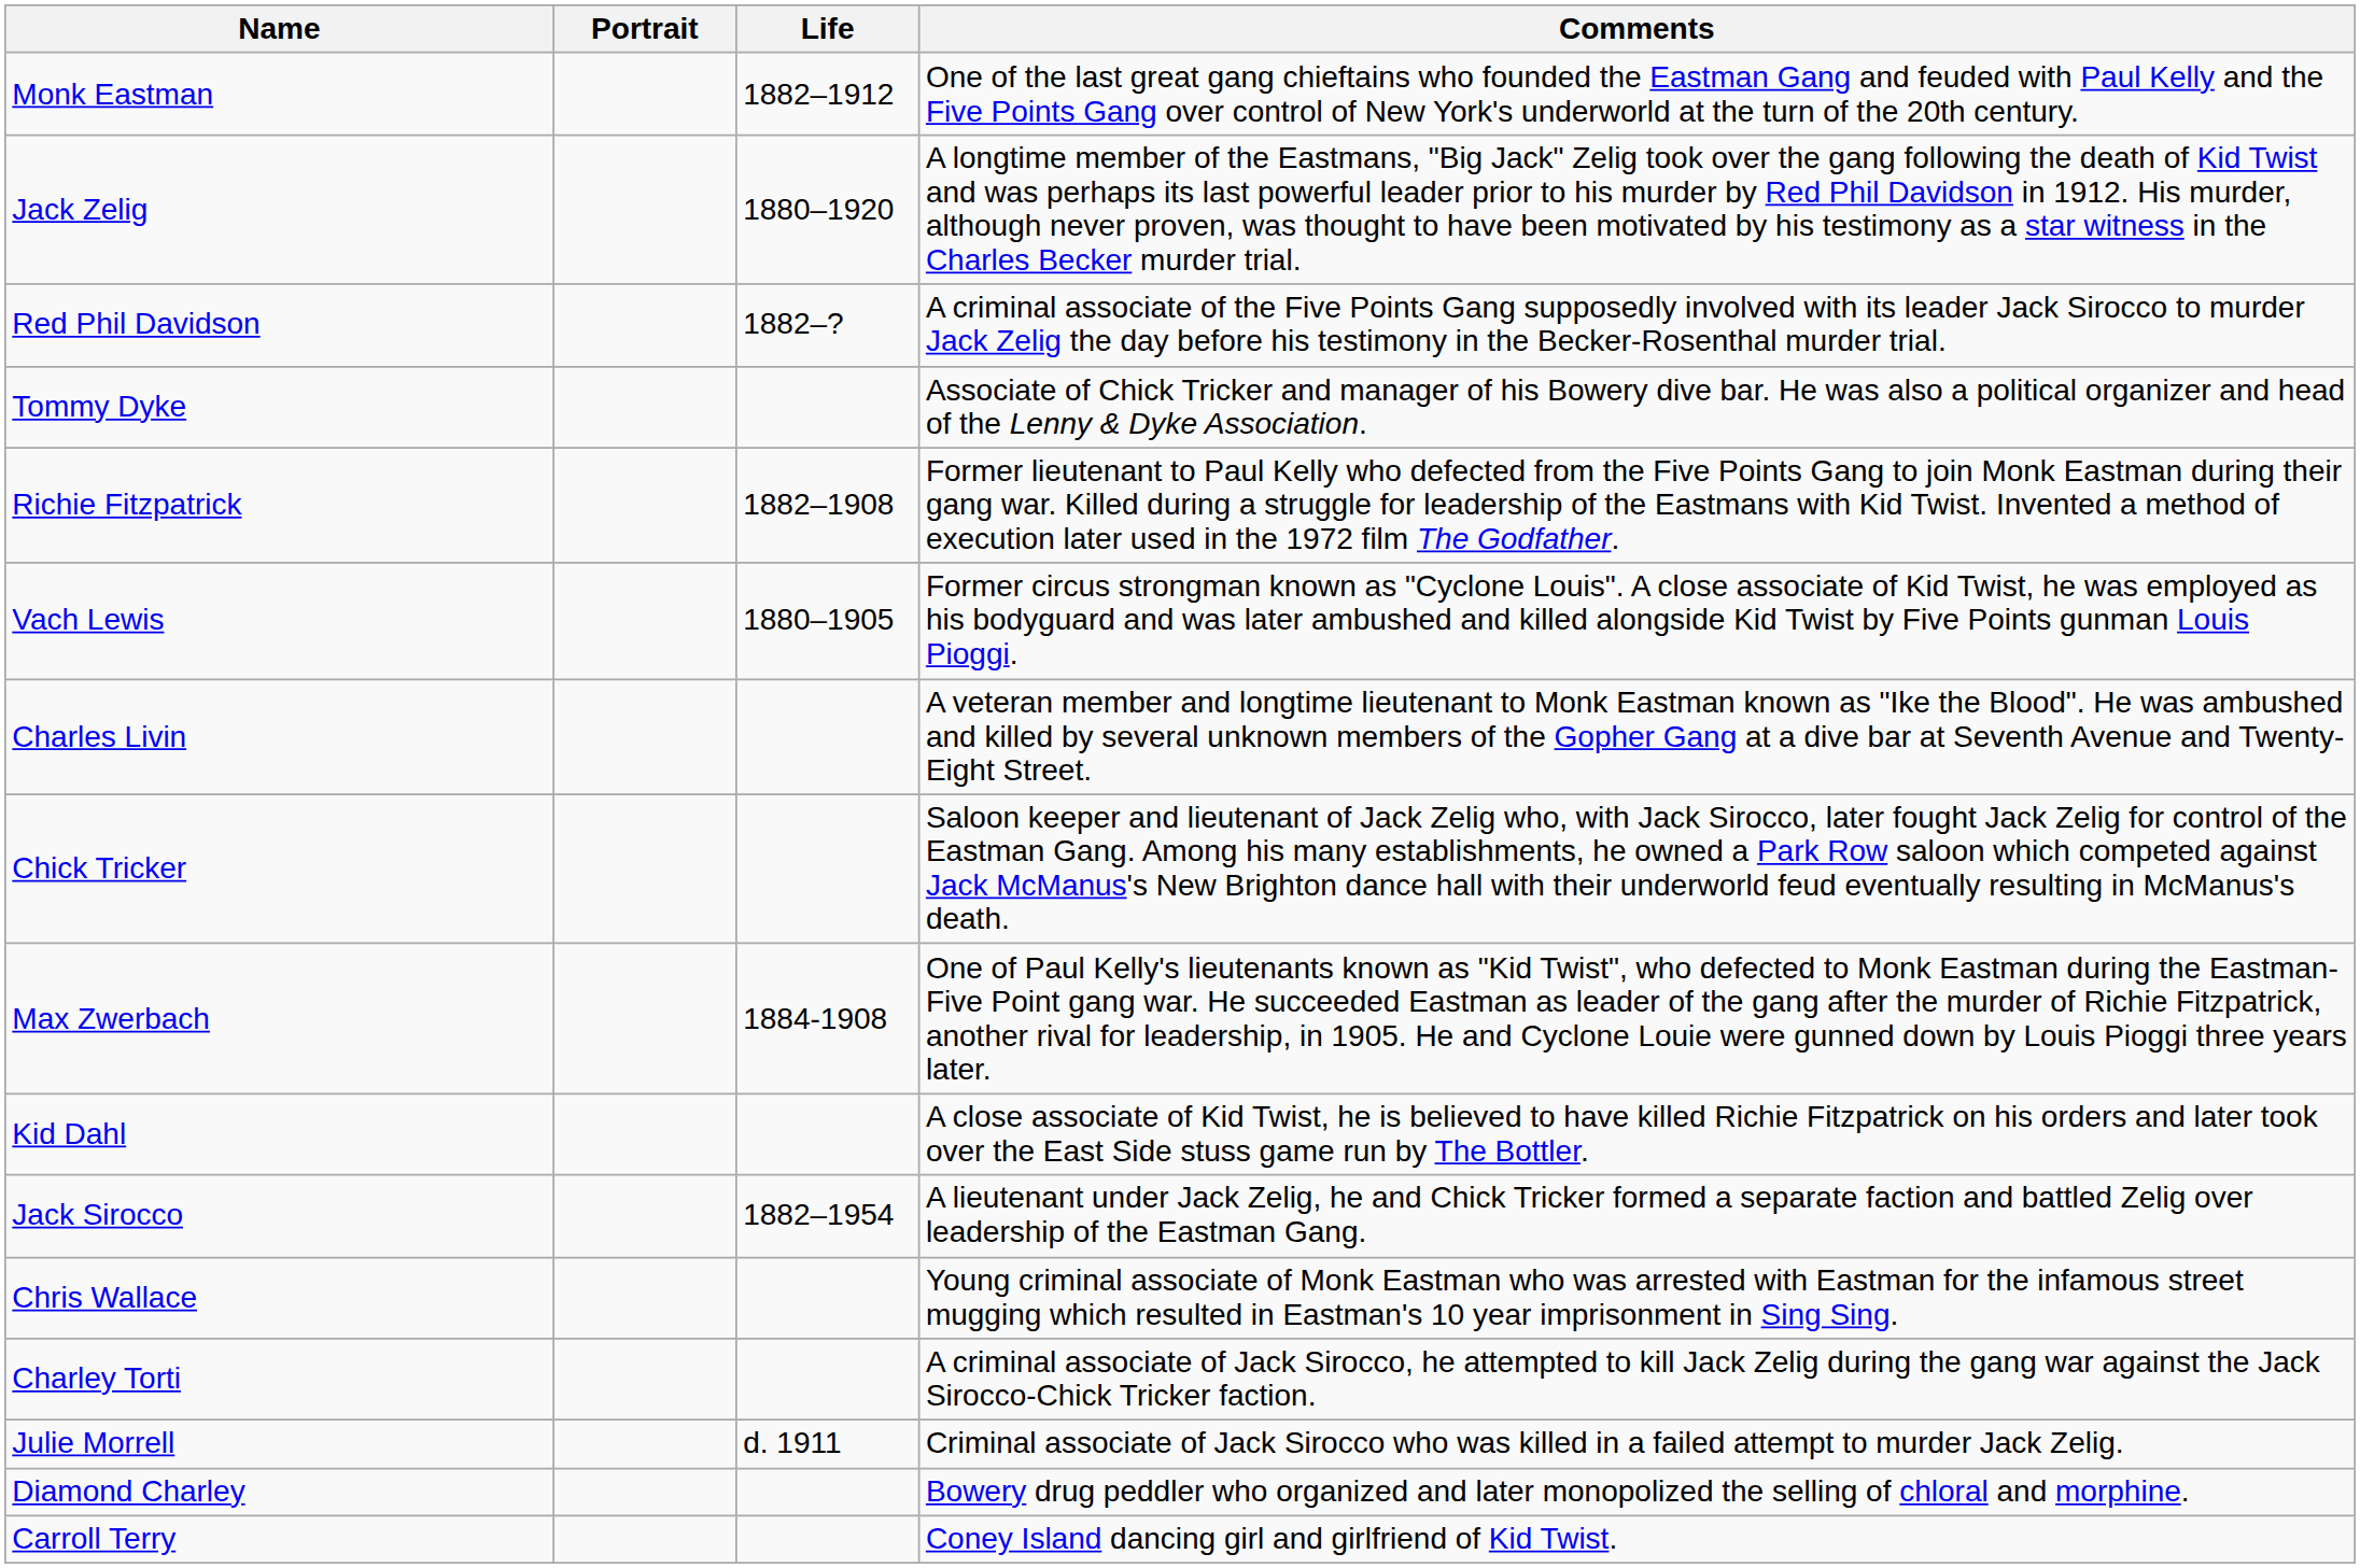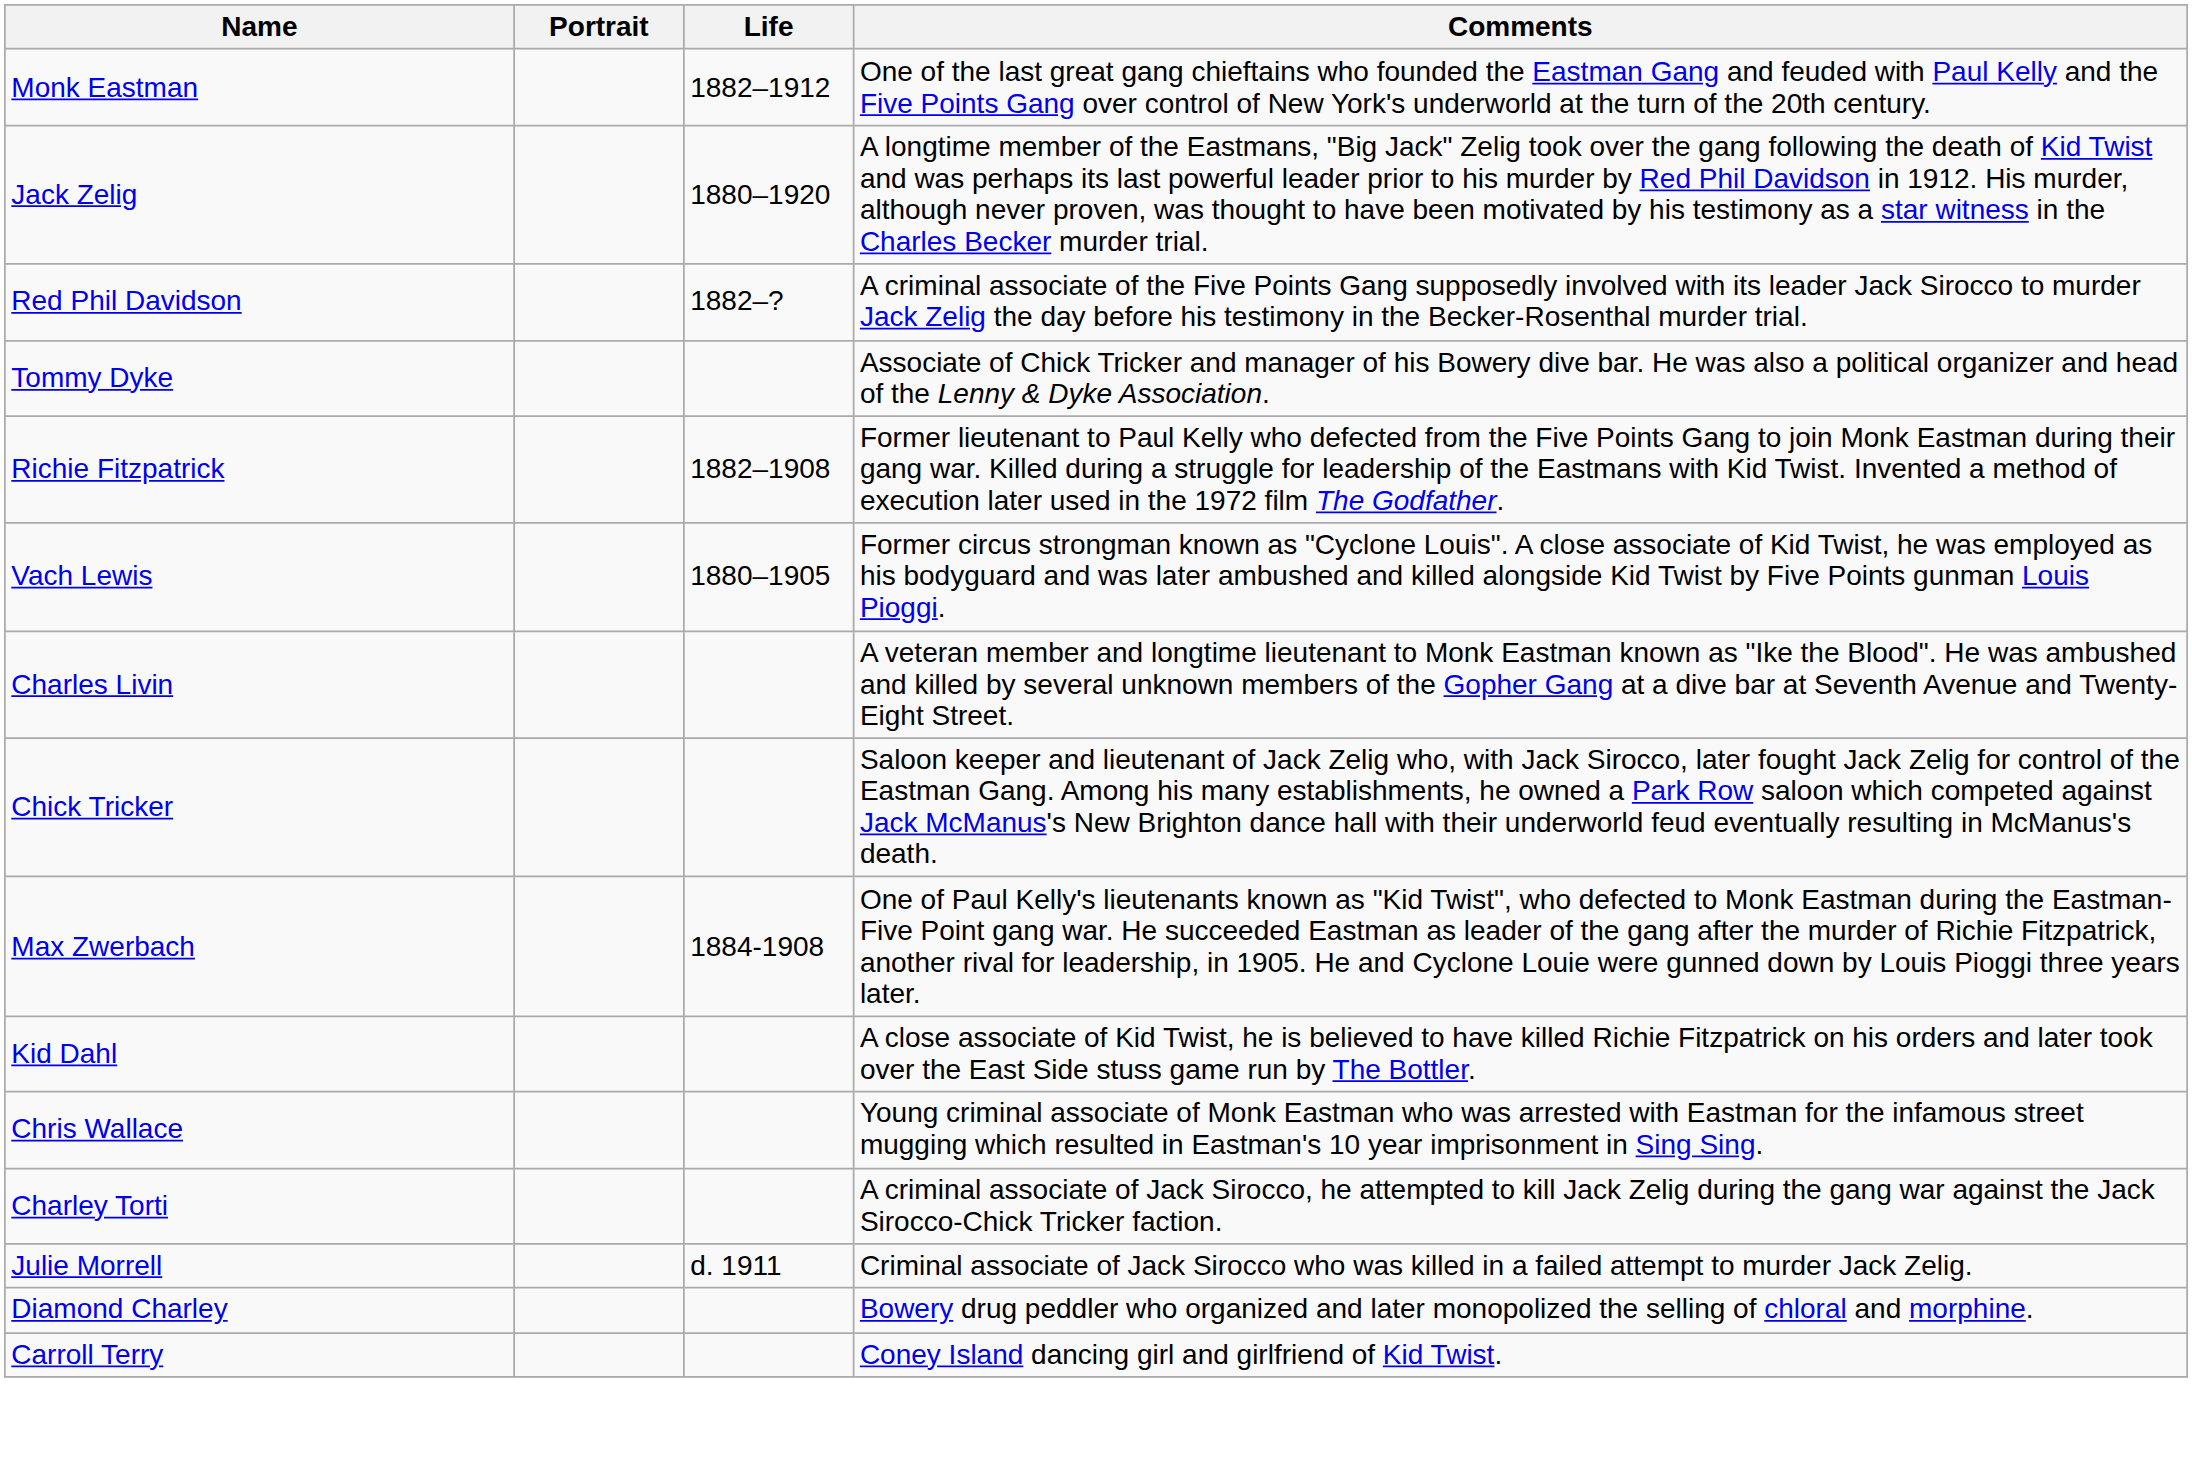- row: Jack Sirocco | 1882–1954 | A lieutenant under Jack Zelig, he and Chick Tricker formed a separate faction and battled Zelig over leadership of the Eastman Gang.
